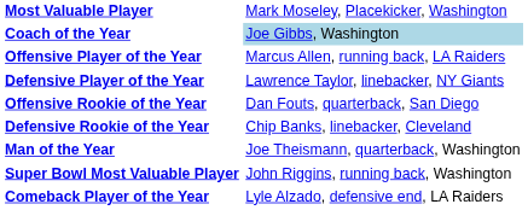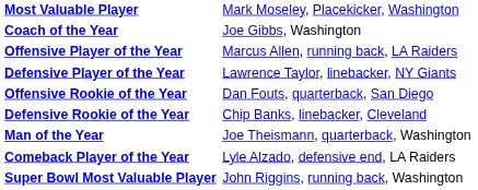Coach of the Year | column 2: lightblue background -> no background
rows swapped: Comeback Player of the Year <-> Super Bowl Most Valuable Player
